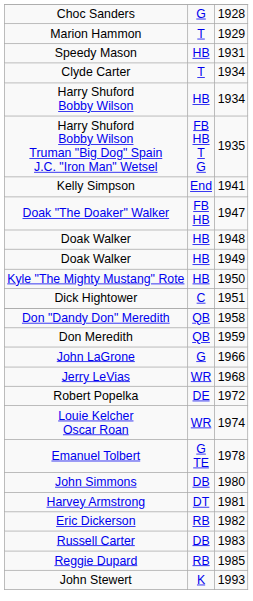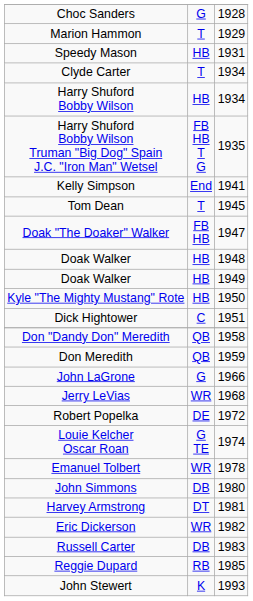+ row: Tom Dean | T | 1945
Louie Kelcher Oscar Roan | column 2: WR -> G TE
Emanuel Tolbert | column 2: G TE -> WR
Eric Dickerson | column 2: RB -> WR
